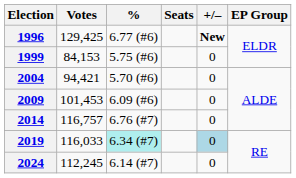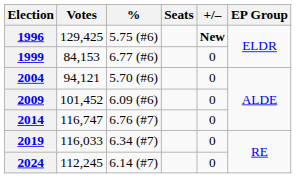1996 | %: 6.77 (#6) -> 5.75 (#6)
1999 | %: 5.75 (#6) -> 6.77 (#6)
2004 | Votes: 94,421 -> 94,121
2009 | Votes: 101,453 -> 101,452
2014 | Votes: 116,757 -> 116,747
2019 | %: paleturquoise background -> no background
2019 | +/–: lightblue background -> no background
